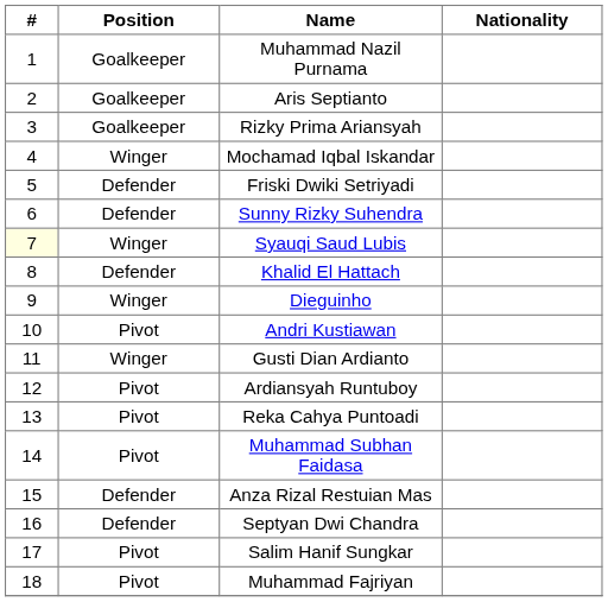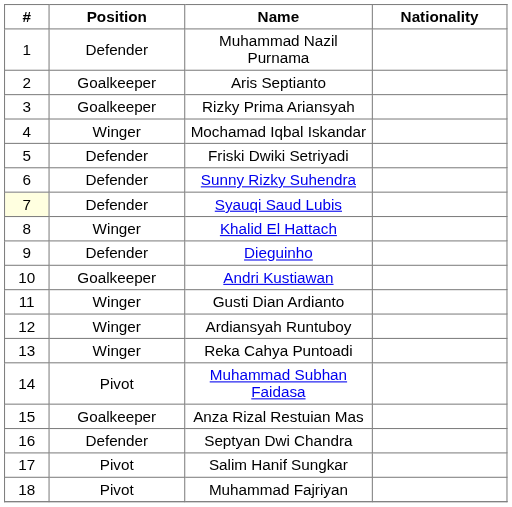Muhammad Nazil Purnama | Position: Goalkeeper -> Defender
Syauqi Saud Lubis | Position: Winger -> Defender
Khalid El Hattach | Position: Defender -> Winger
Dieguinho | Position: Winger -> Defender
Andri Kustiawan | Position: Pivot -> Goalkeeper
Ardiansyah Runtuboy | Position: Pivot -> Winger
Reka Cahya Puntoadi | Position: Pivot -> Winger
Anza Rizal Restuian Mas | Position: Defender -> Goalkeeper
